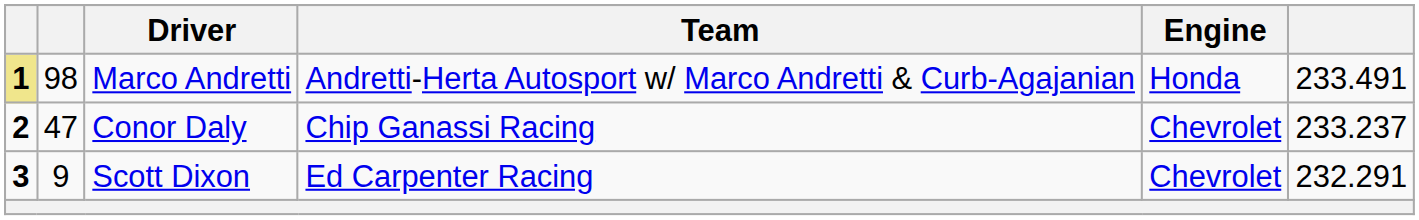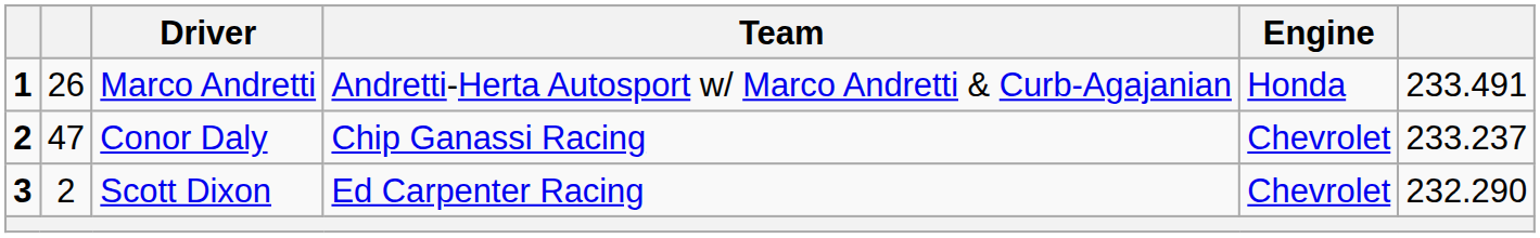Marco Andretti | column 1: khaki background -> no background
Marco Andretti | column 2: 98 -> 26
Scott Dixon | column 2: 9 -> 2
Scott Dixon | column 6: 232.291 -> 232.290
